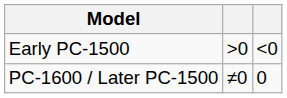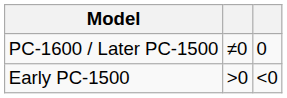rows swapped: PC-1600 / Later PC-1500 <-> Early PC-1500
